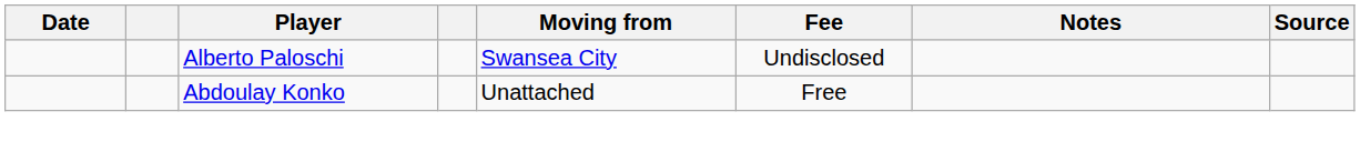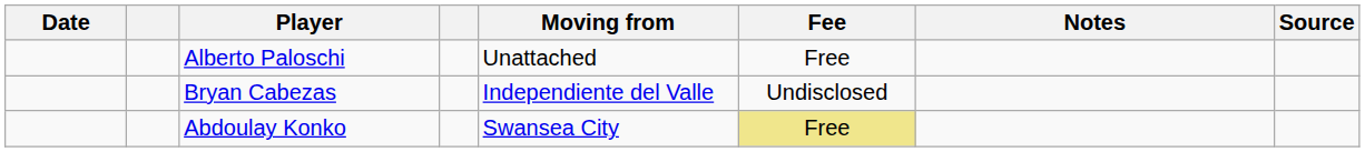Alberto Paloschi | Moving from: Swansea City -> Unattached
Alberto Paloschi | Fee: Undisclosed -> Free
+ row: Bryan Cabezas | Independiente del Valle | Undisclosed
Abdoulay Konko | Moving from: Unattached -> Swansea City
Abdoulay Konko | Fee: no background -> khaki background
